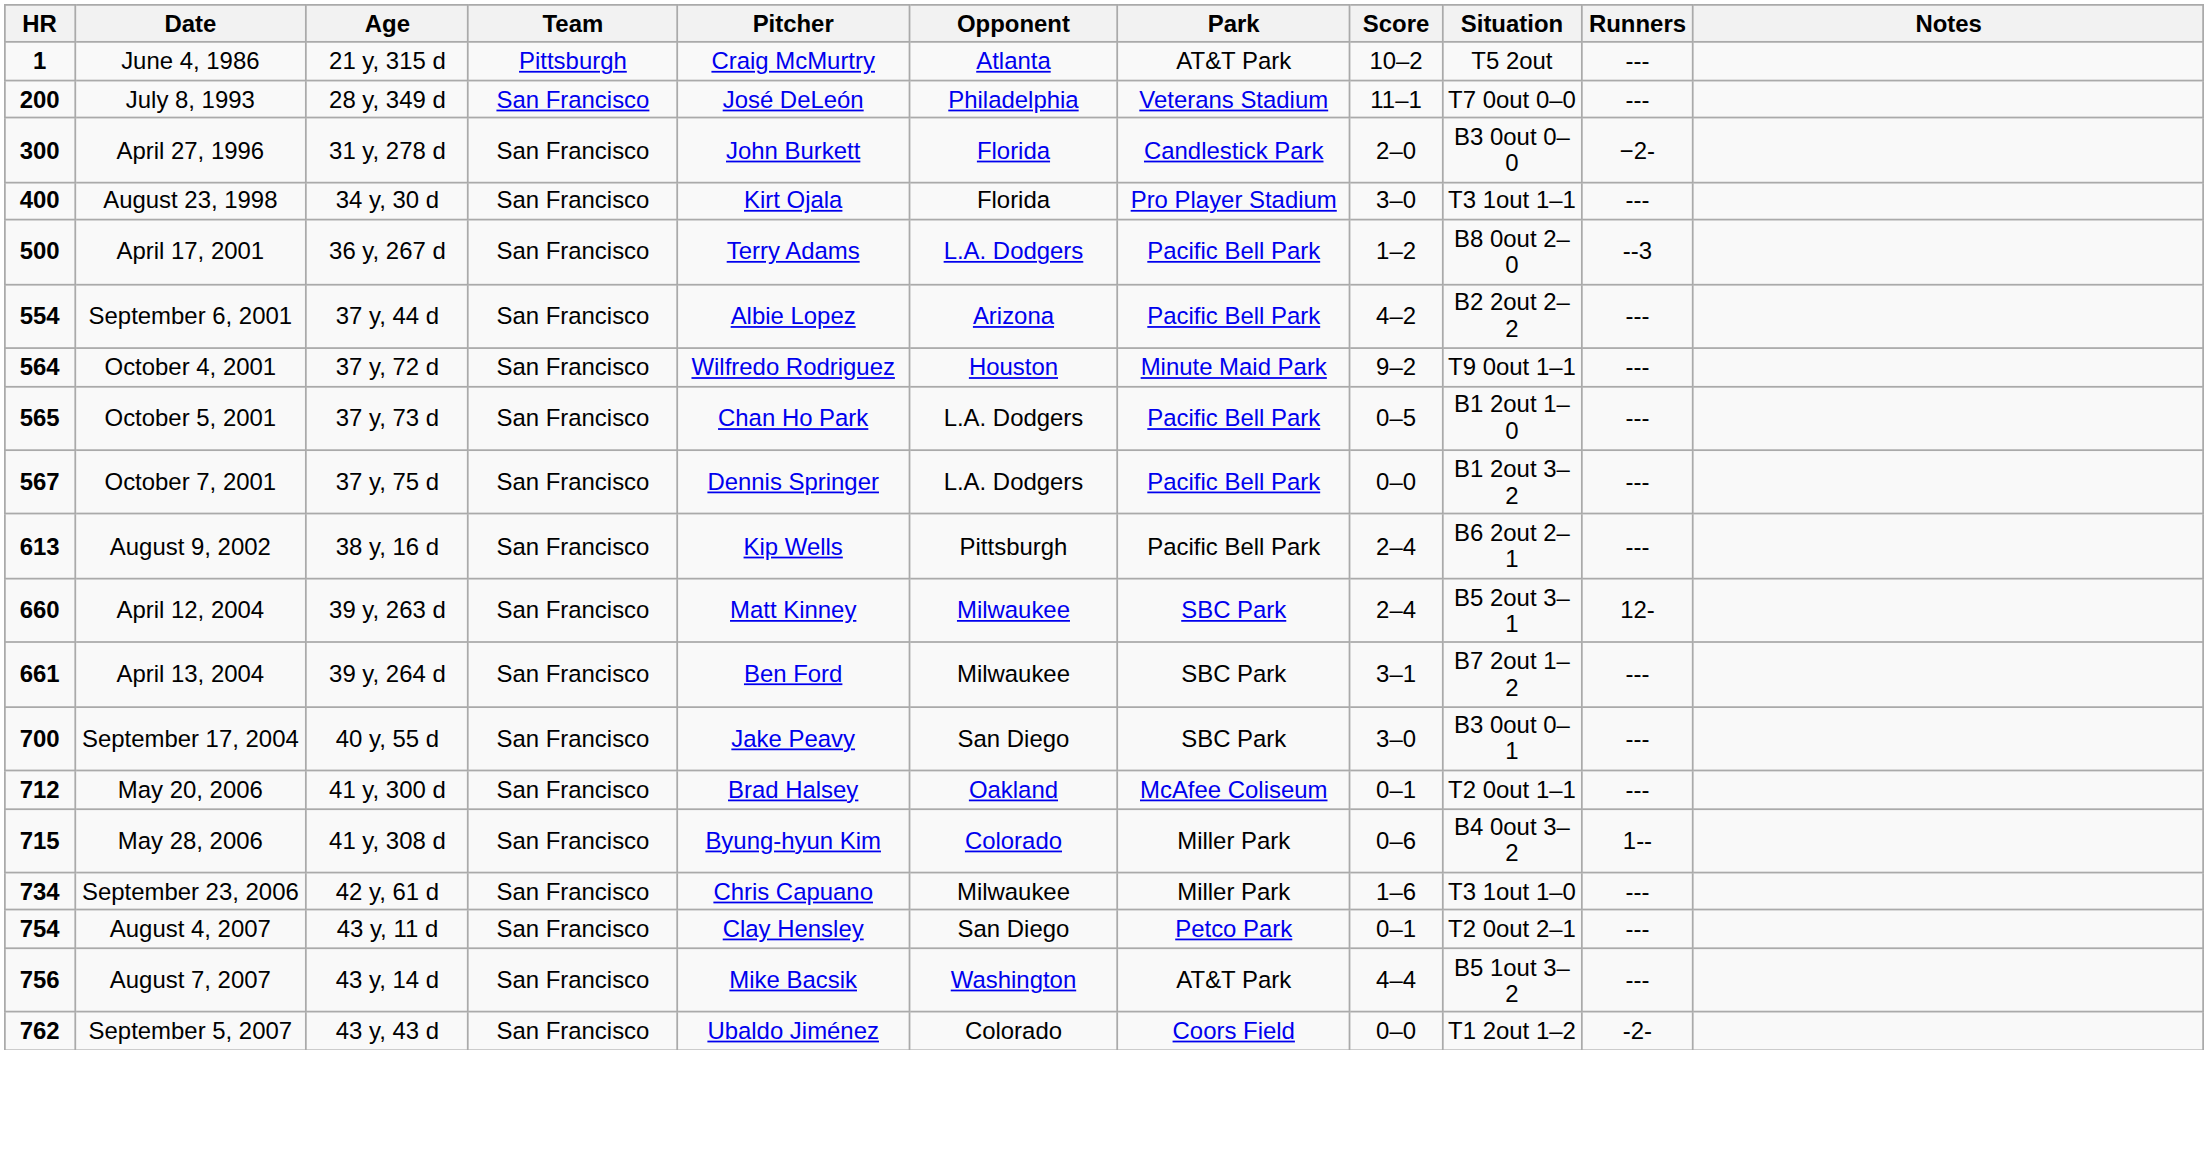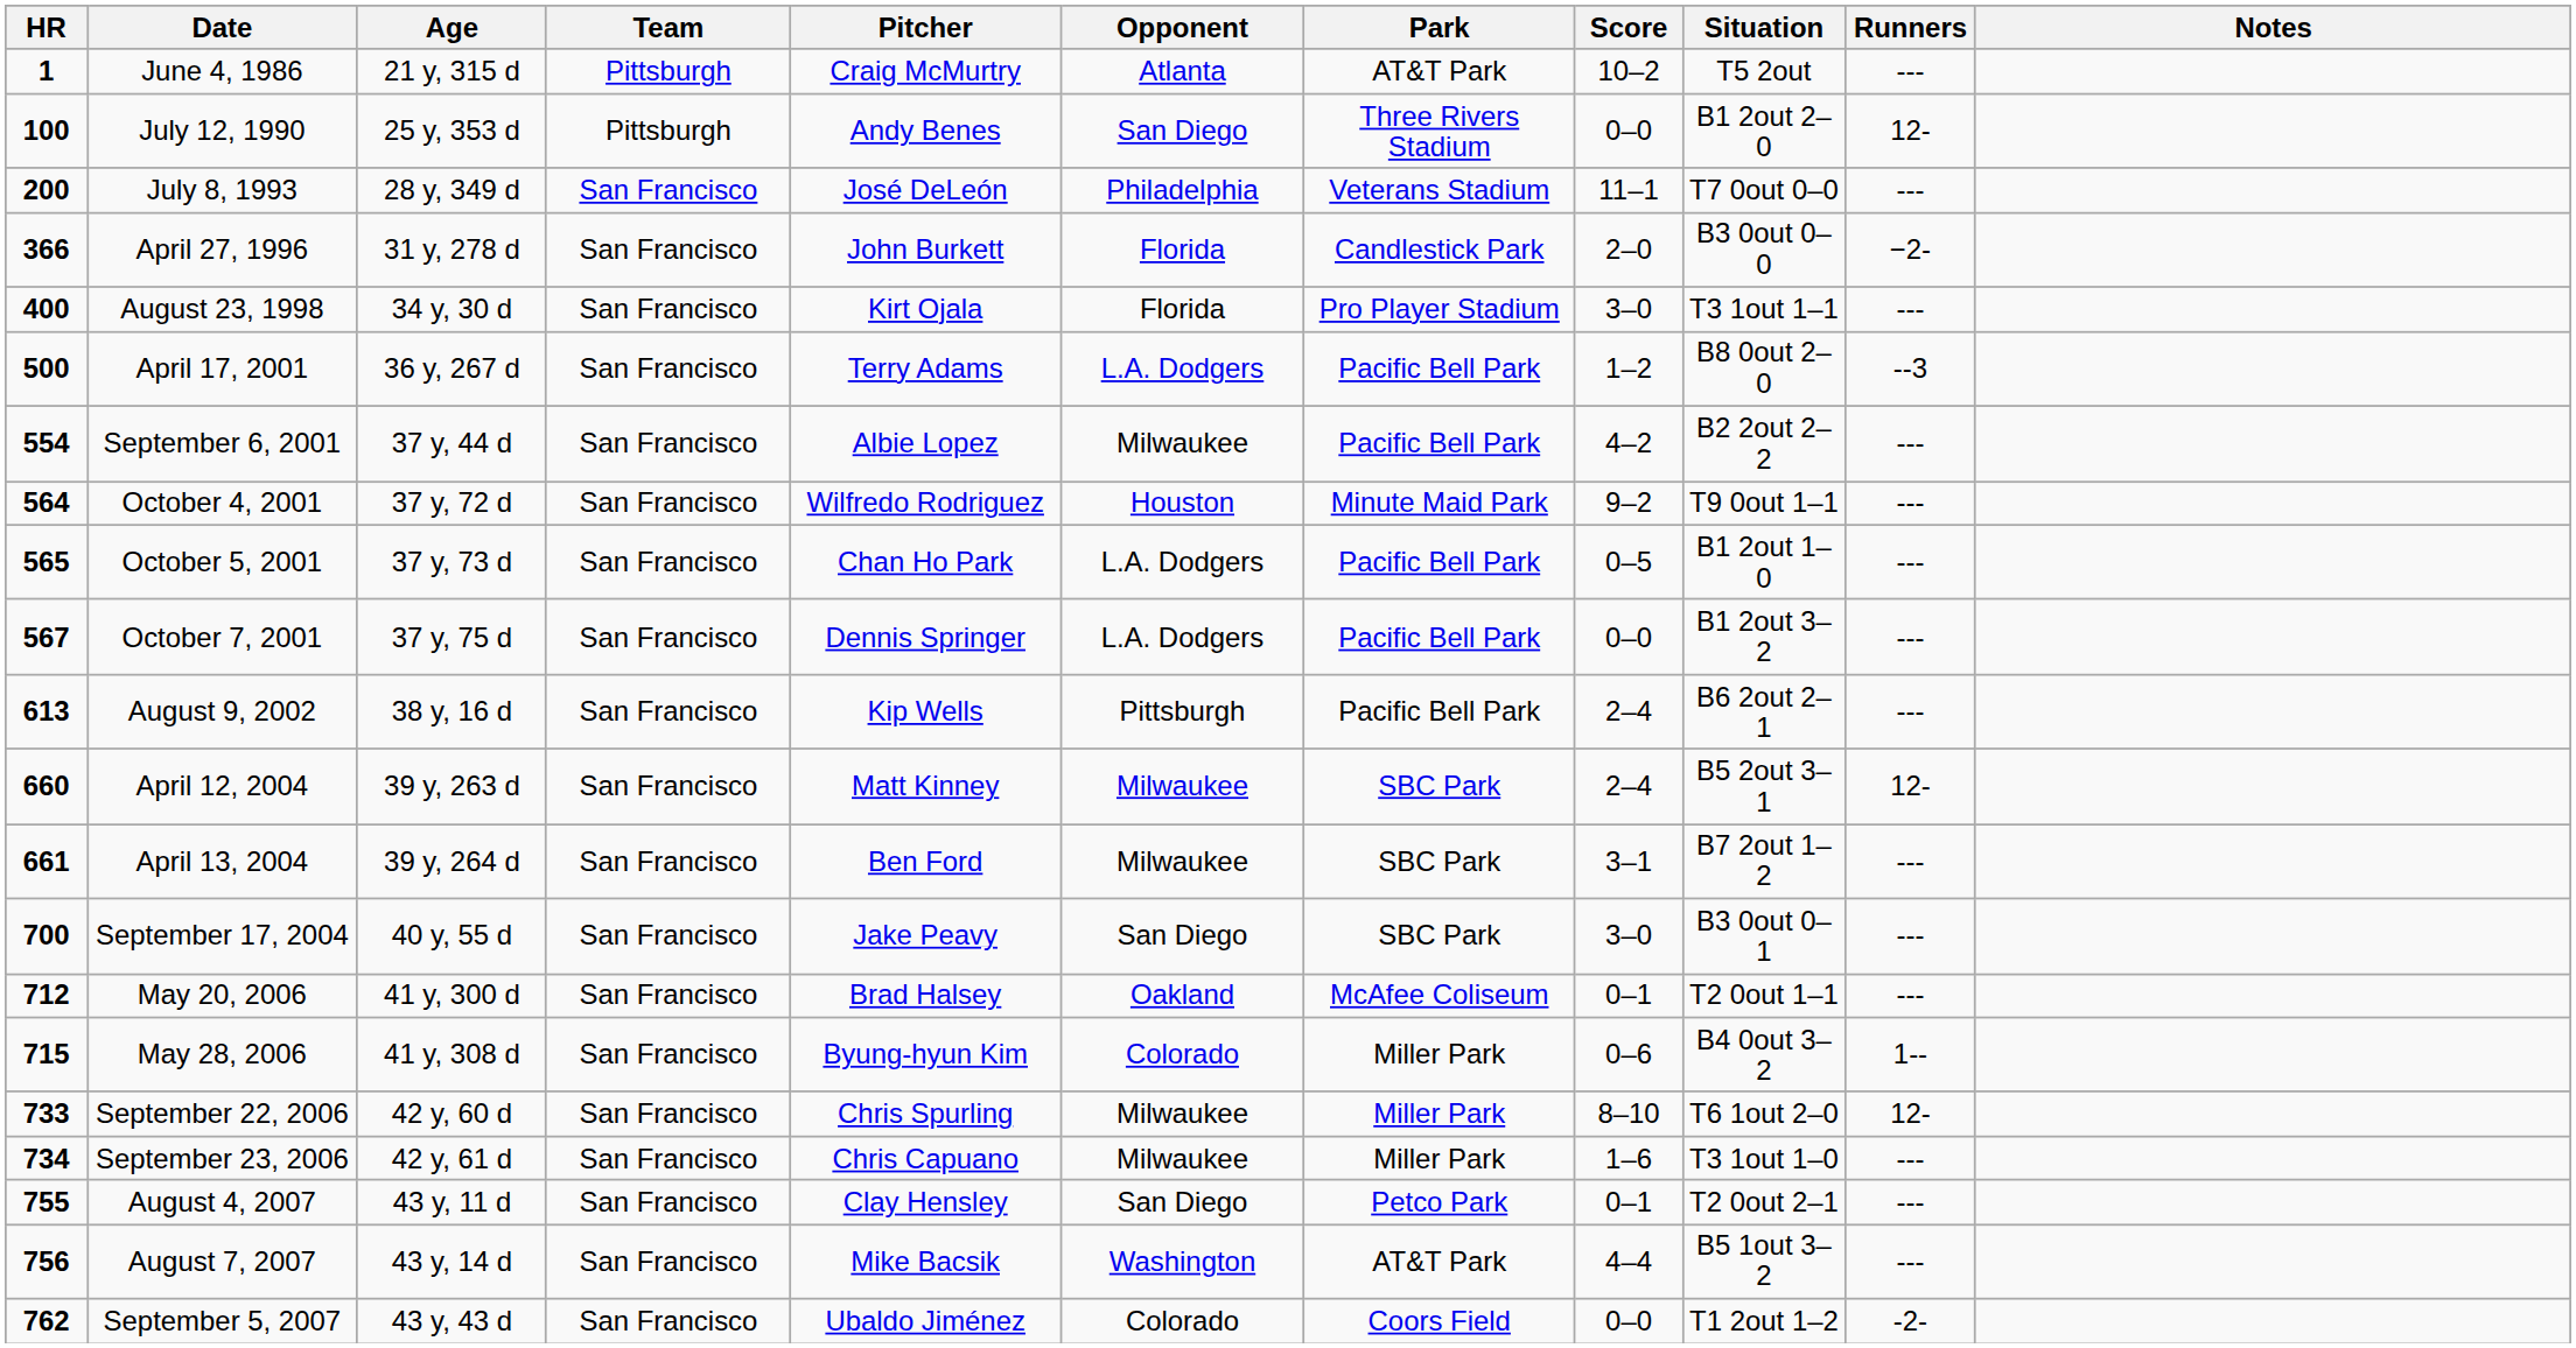+ row: 100 | July 12, 1990 | 25 y, 353 d | Pittsburgh | Andy Benes | San Diego | Three Rivers Stadium | 0–0 | B1 2out 2–0 | 12-
April 27, 1996 | HR: 300 -> 366
September 6, 2001 | Opponent: Arizona -> Milwaukee
+ row: 733 | September 22, 2006 | 42 y, 60 d | San Francisco | Chris Spurling | Milwaukee | Miller Park | 8–10 | T6 1out 2–0 | 12-
August 4, 2007 | HR: 754 -> 755
